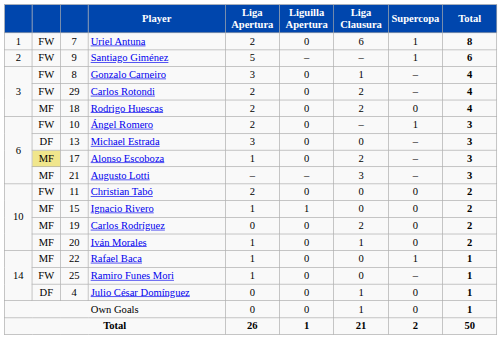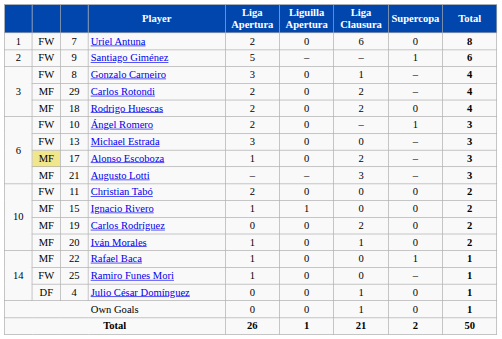Uriel Antuna | Supercopa: 1 -> 0
Carlos Rotondi | column 2: FW -> MF
Michael Estrada | column 2: DF -> FW
